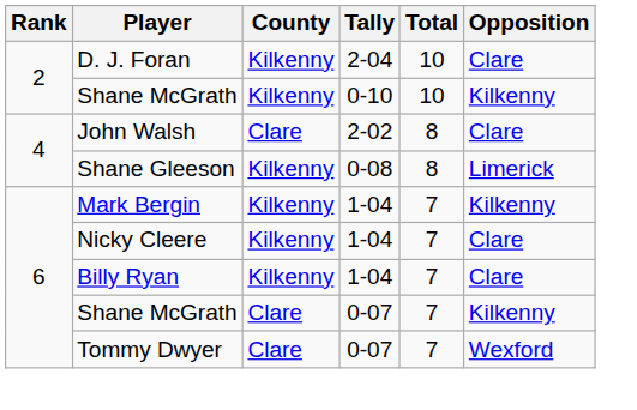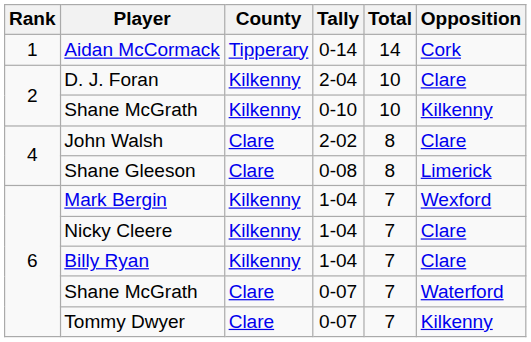+ row: 1 | Aidan McCormack | Tipperary | 0-14 | 14 | Cork
Shane Gleeson | County: Kilkenny -> Clare
Mark Bergin | Opposition: Kilkenny -> Wexford
Shane McGrath / 0-07 | Opposition: Kilkenny -> Waterford
Tommy Dwyer | Opposition: Wexford -> Kilkenny
